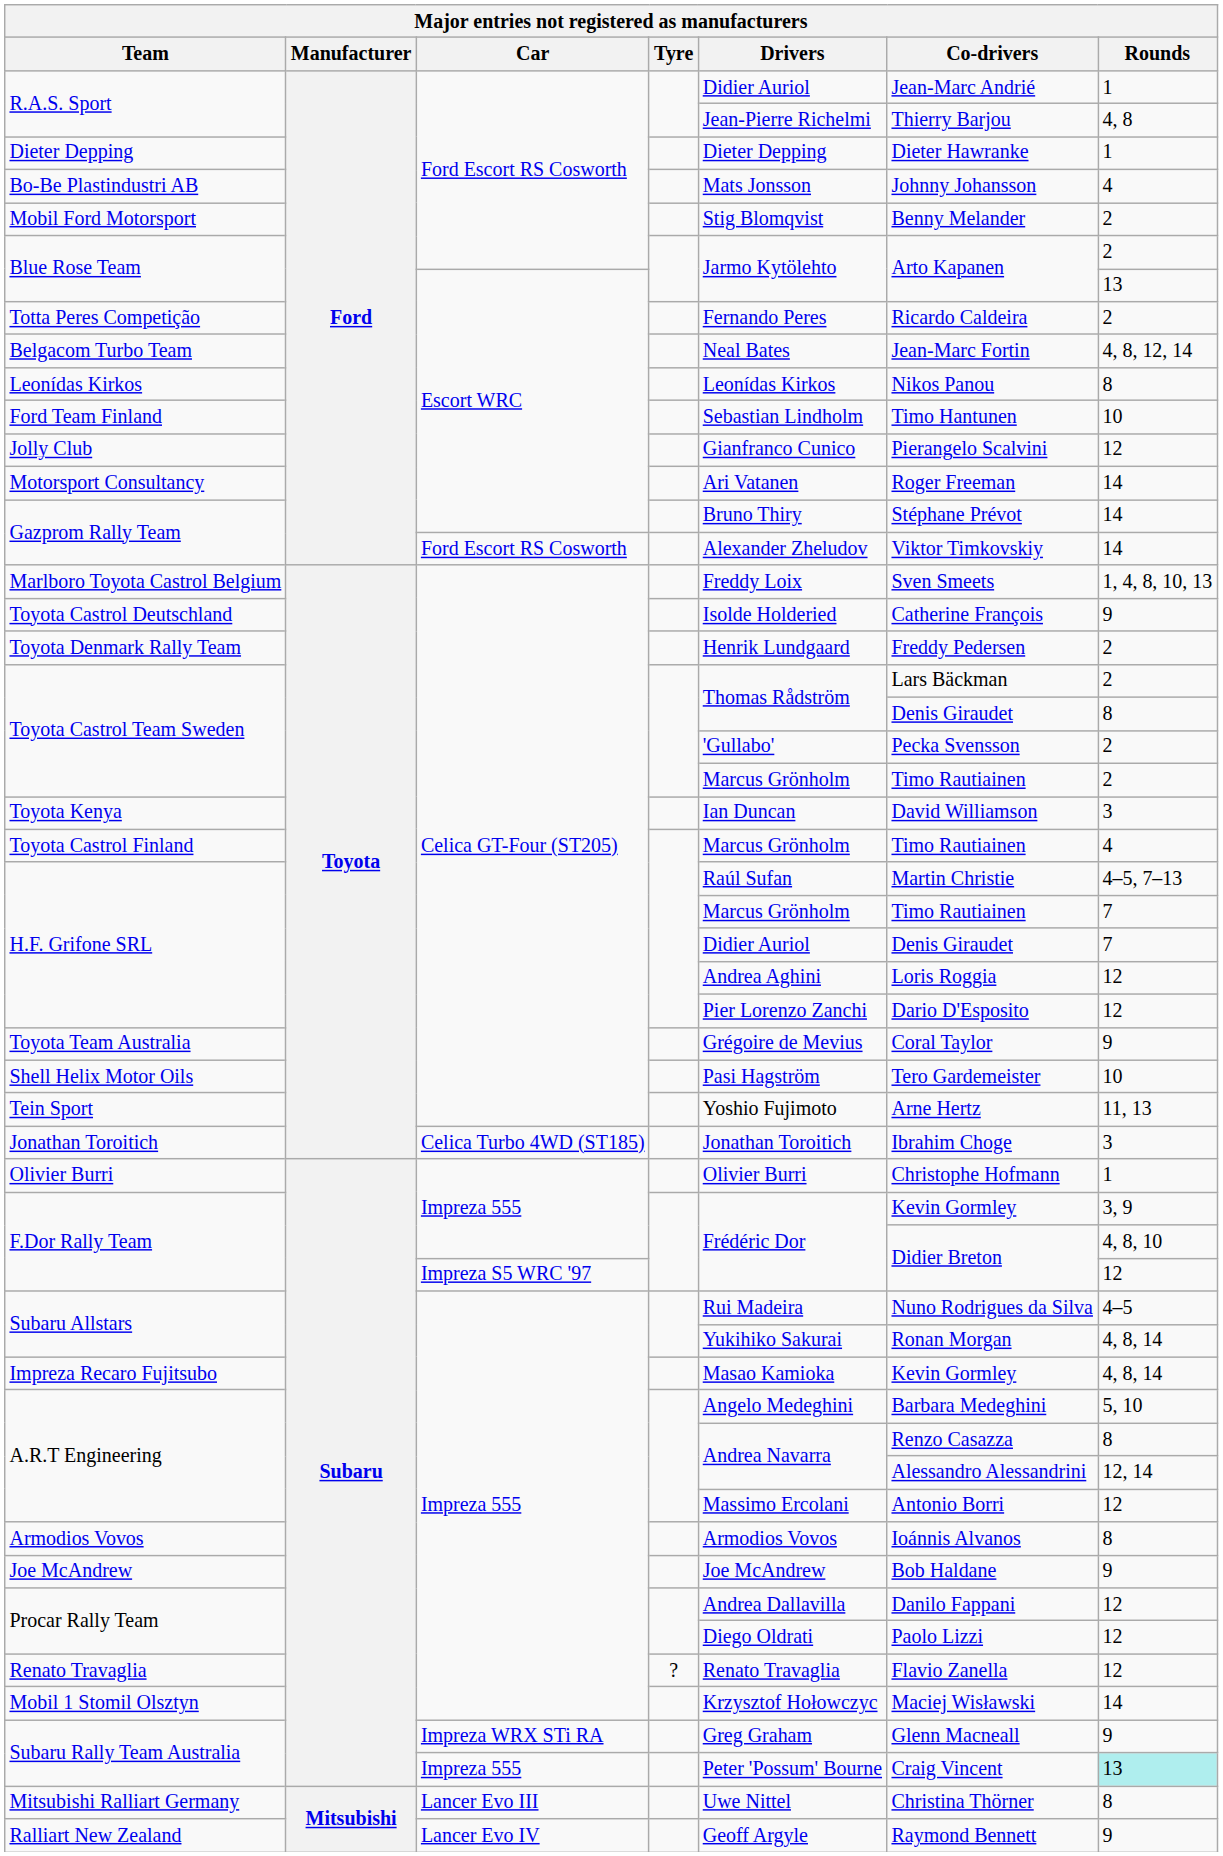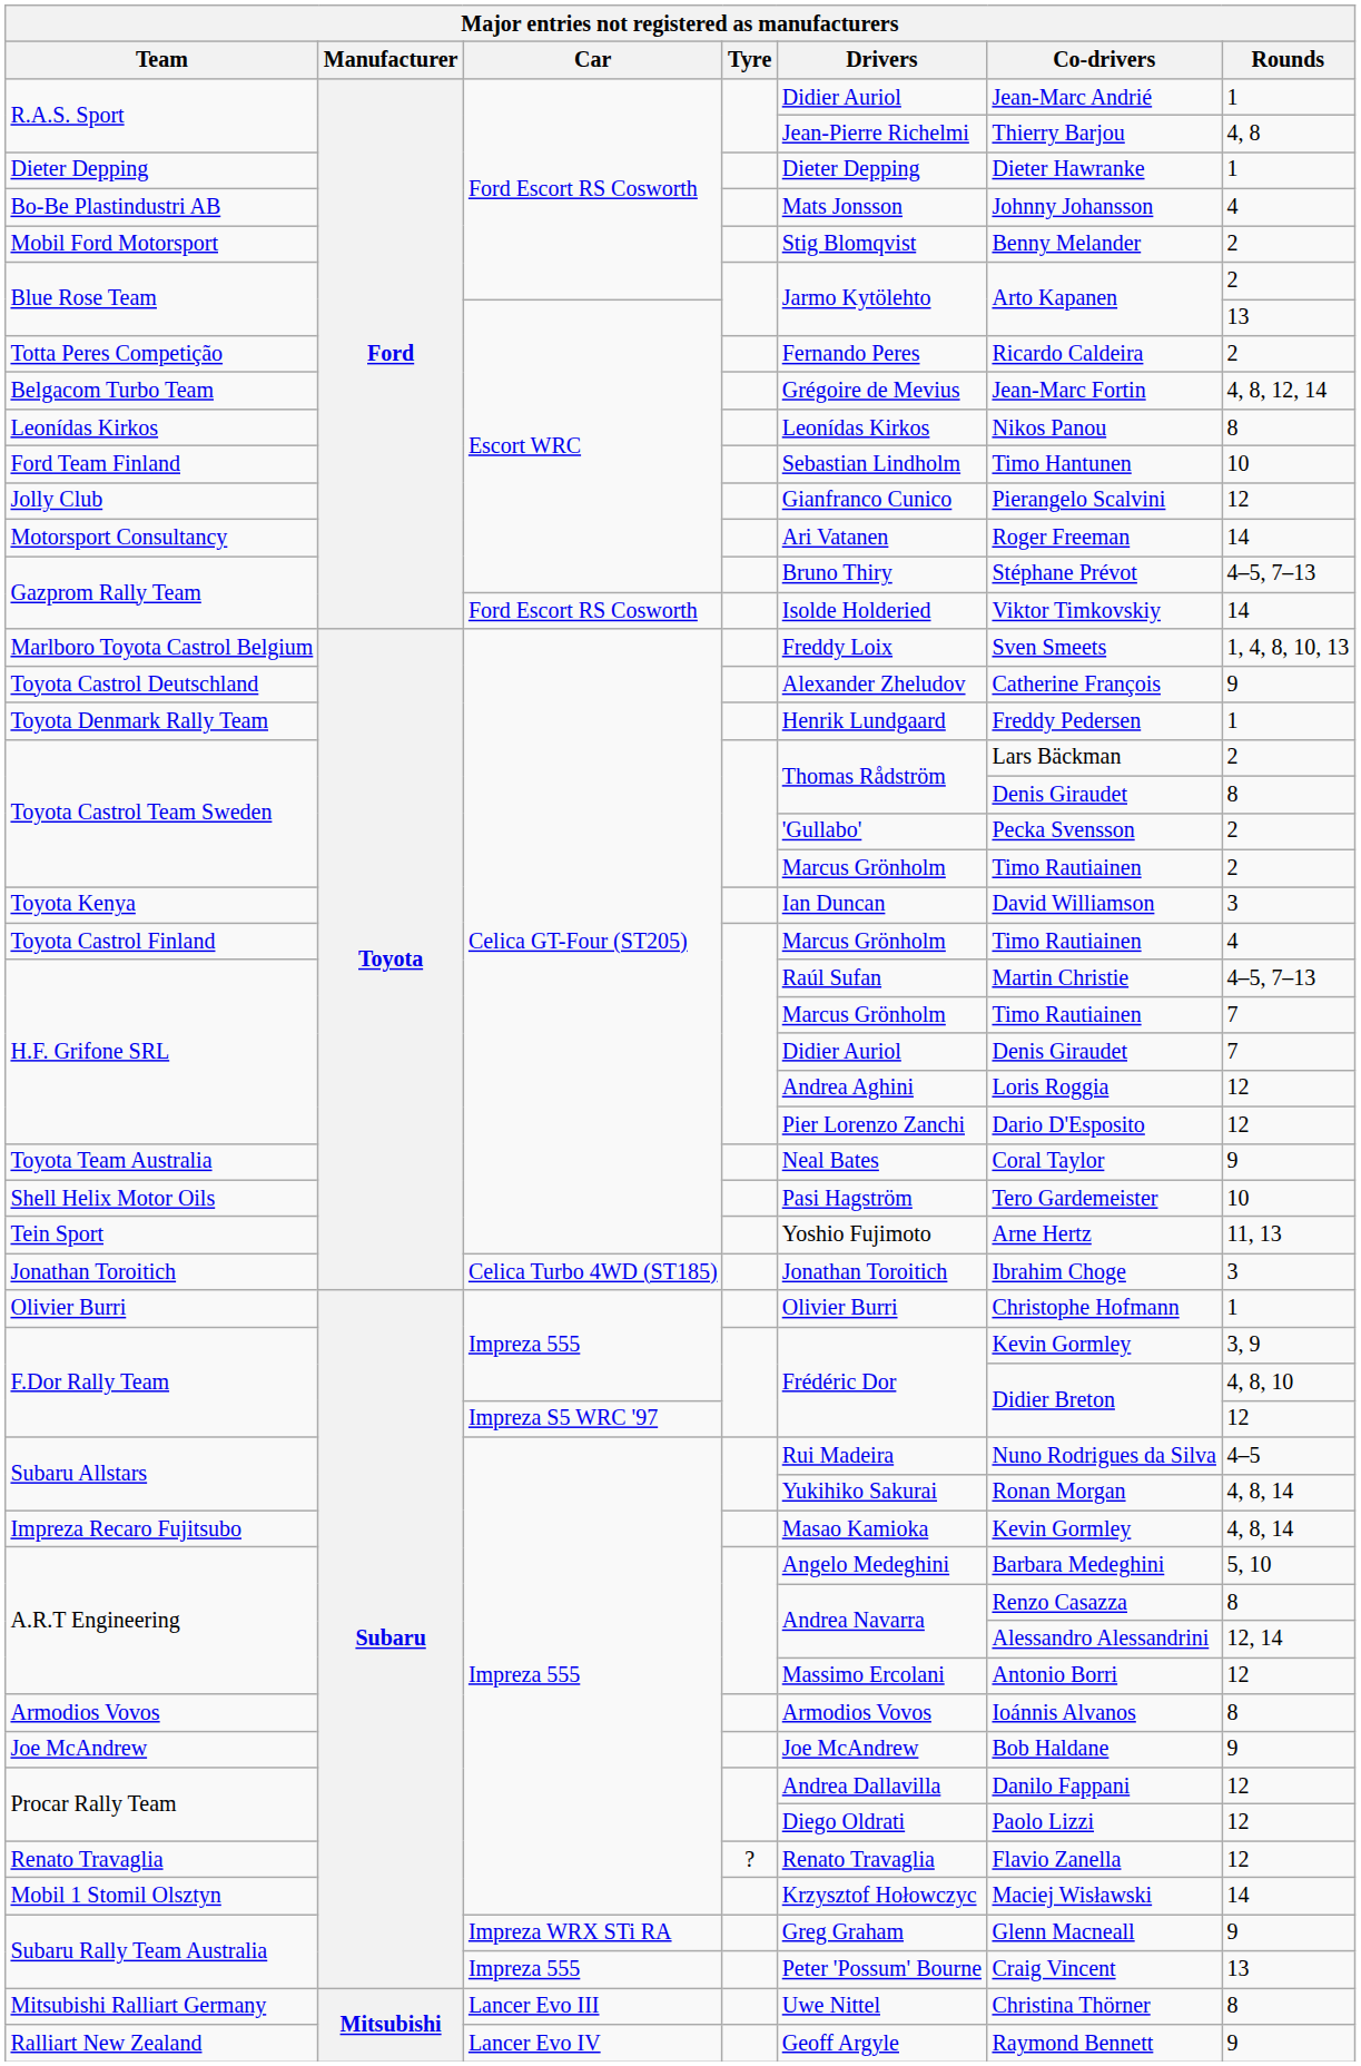Belgacom Turbo Team | Drivers: Neal Bates -> Grégoire de Mevius
Gazprom Rally Team / Escort WRC | Rounds: 14 -> 4–5, 7–13
Gazprom Rally Team / Ford Escort RS Cosworth | Drivers: Alexander Zheludov -> Isolde Holderied
Toyota Castrol Deutschland | Drivers: Isolde Holderied -> Alexander Zheludov
Toyota Denmark Rally Team | Rounds: 2 -> 1
Toyota Team Australia | Drivers: Grégoire de Mevius -> Neal Bates
Subaru Rally Team Australia / Impreza 555 | Rounds: paleturquoise background -> no background
